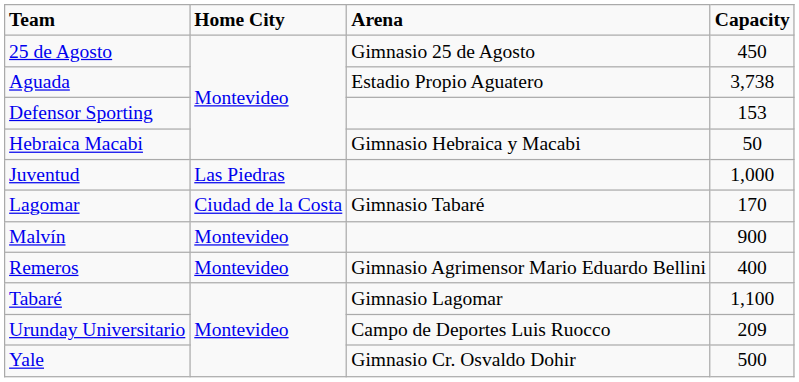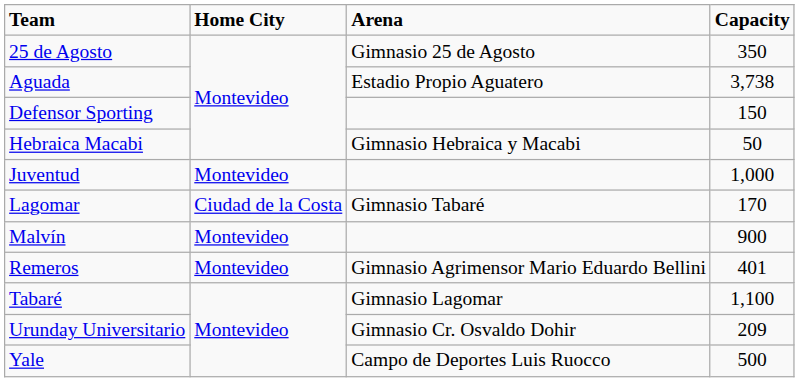25 de Agosto | Capacity: 450 -> 350
Defensor Sporting | Capacity: 153 -> 150
Juventud | Home City: Las Piedras -> Montevideo
Remeros | Capacity: 400 -> 401
Urunday Universitario | Arena: Campo de Deportes Luis Ruocco -> Gimnasio Cr. Osvaldo Dohir
Yale | Arena: Gimnasio Cr. Osvaldo Dohir -> Campo de Deportes Luis Ruocco
